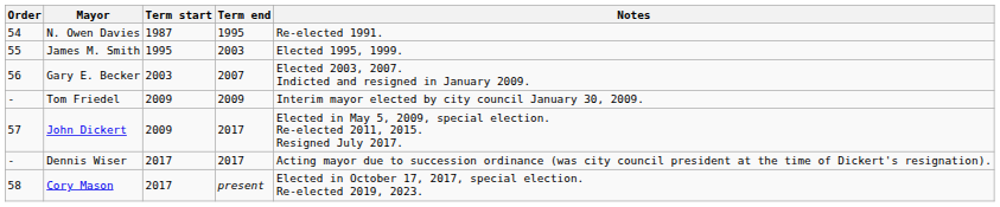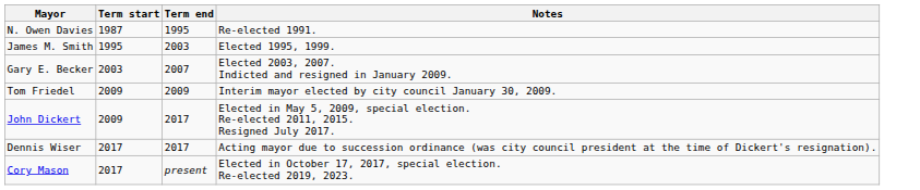- column: Order | 54 | 55 | 56 | - | 57 | - | 58
